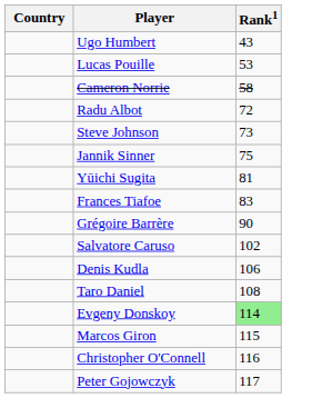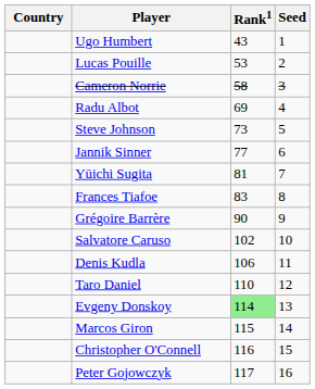+ column: Seed | 1 | 2 | 3 | 4 | 5 | 6 | 7 | 8 | 9 | 10 | 11 | 12 | 13 | 14 | 15 | 16
Radu Albot | Rank1: 72 -> 69
Jannik Sinner | Rank1: 75 -> 77
Taro Daniel | Rank1: 108 -> 110
